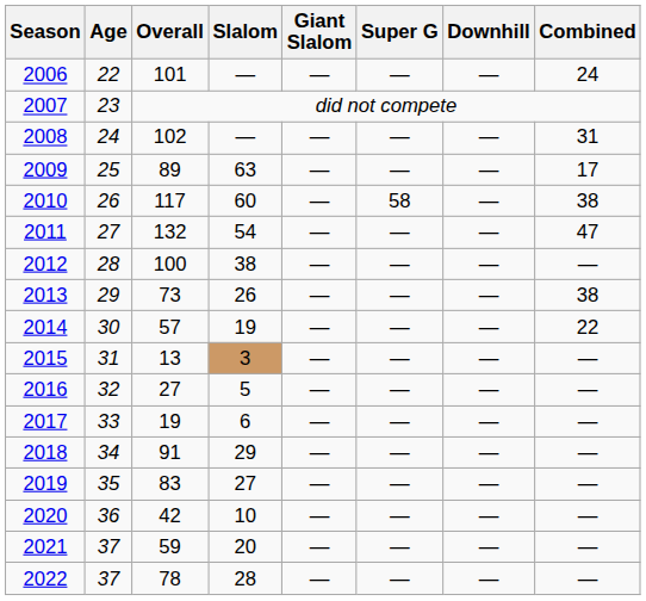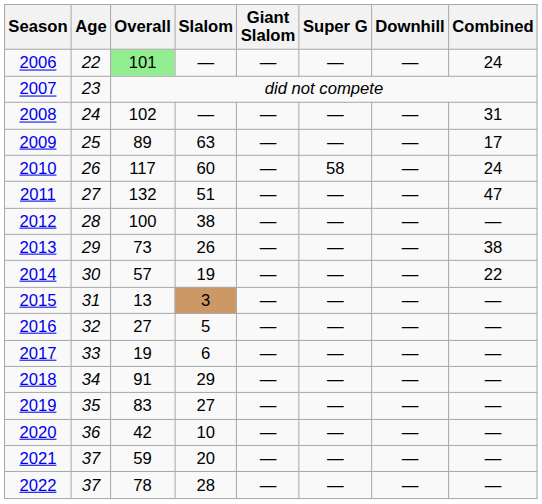2006 | Overall: no background -> lightgreen background
2010 | Combined: 38 -> 24
2011 | Slalom: 54 -> 51
